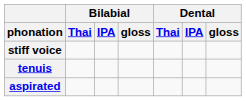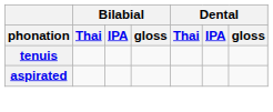- row: stiff voice
